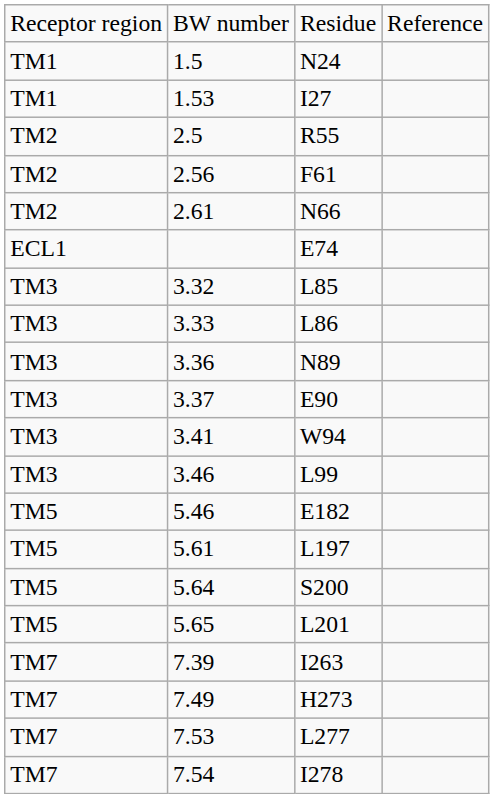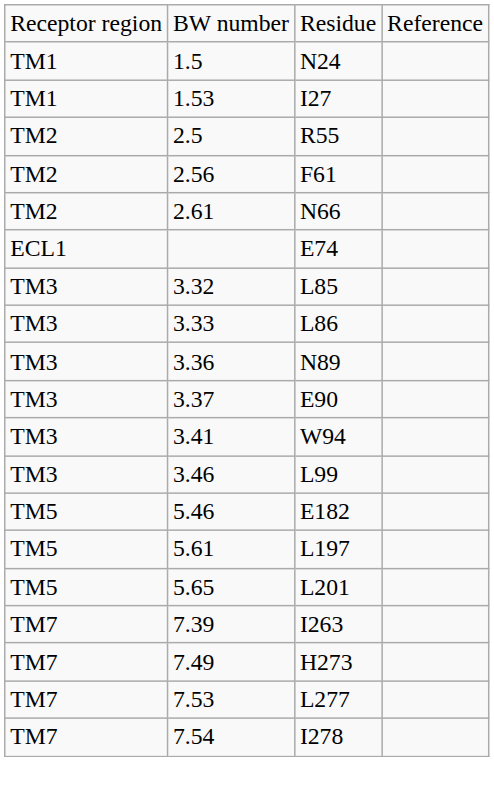- row: TM5 | 5.64 | S200
